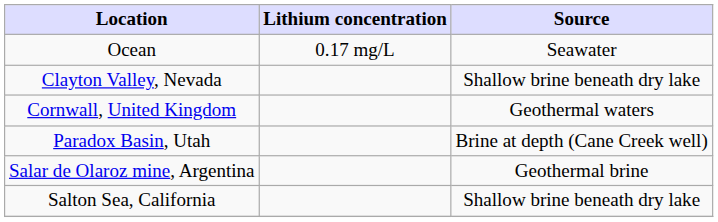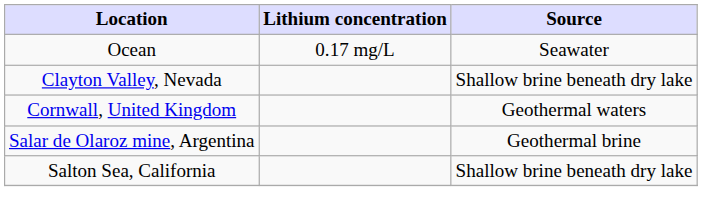- row: Paradox Basin, Utah | Brine at depth (Cane Creek well)
